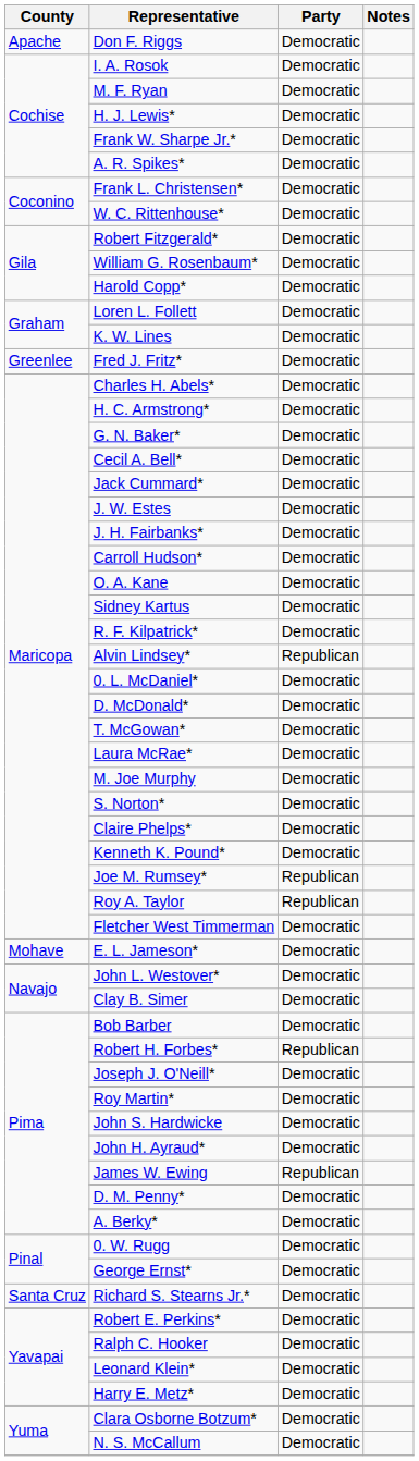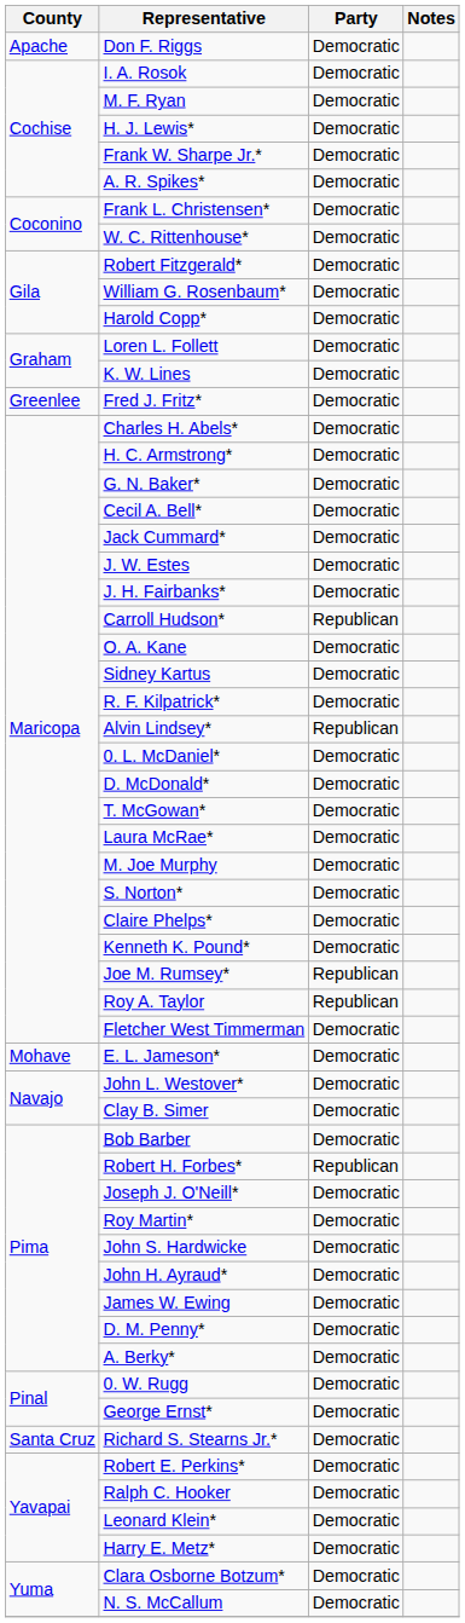Carroll Hudson* | Party: Democratic -> Republican
James W. Ewing | Party: Republican -> Democratic
